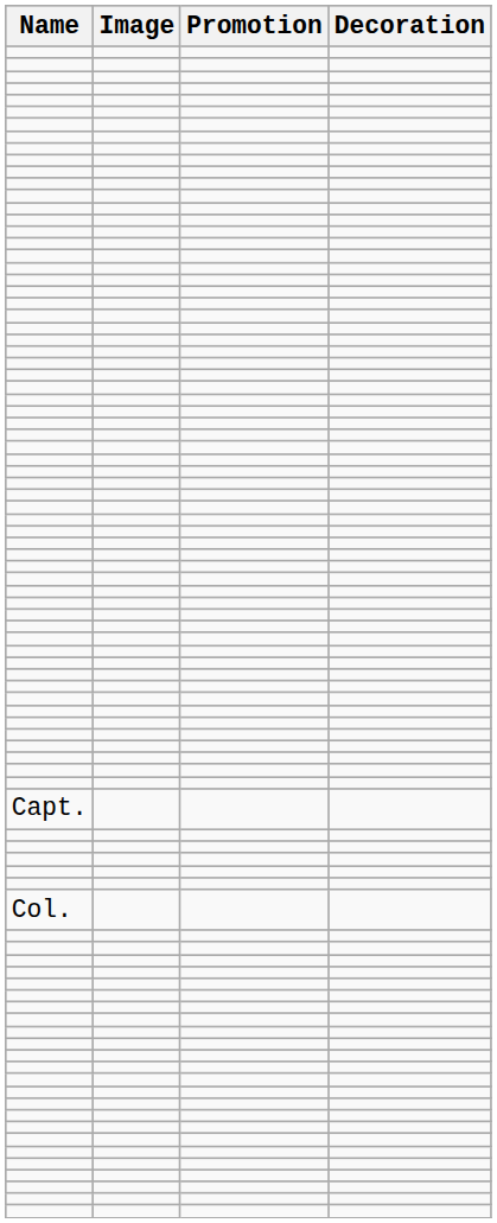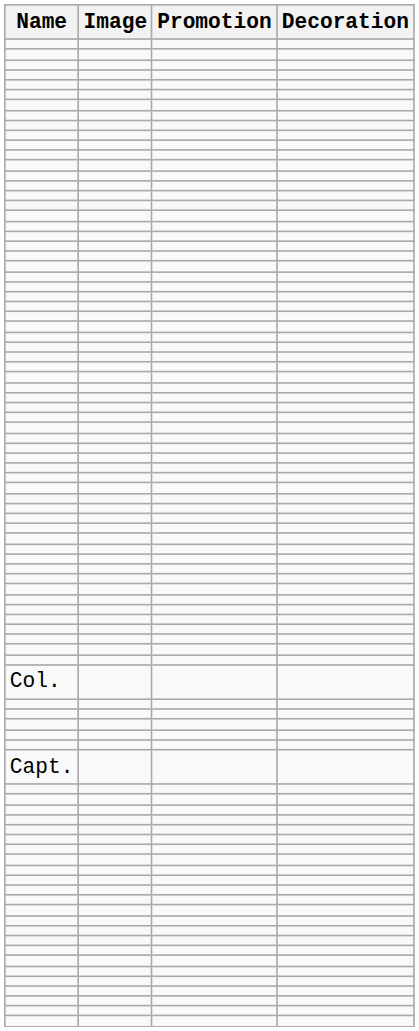rows swapped: Col. <-> Capt.
